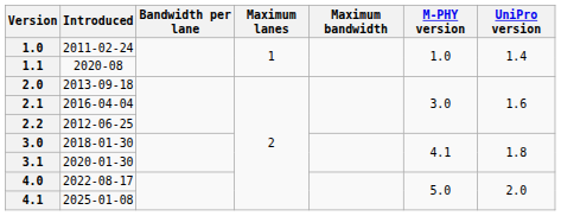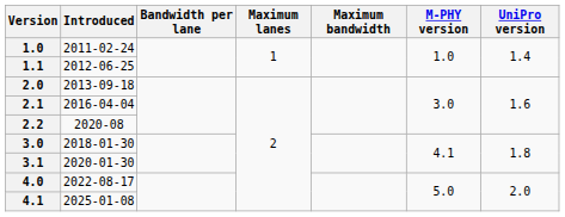1.1 | Introduced: 2020-08 -> 2012-06-25
2.2 | Introduced: 2012-06-25 -> 2020-08
